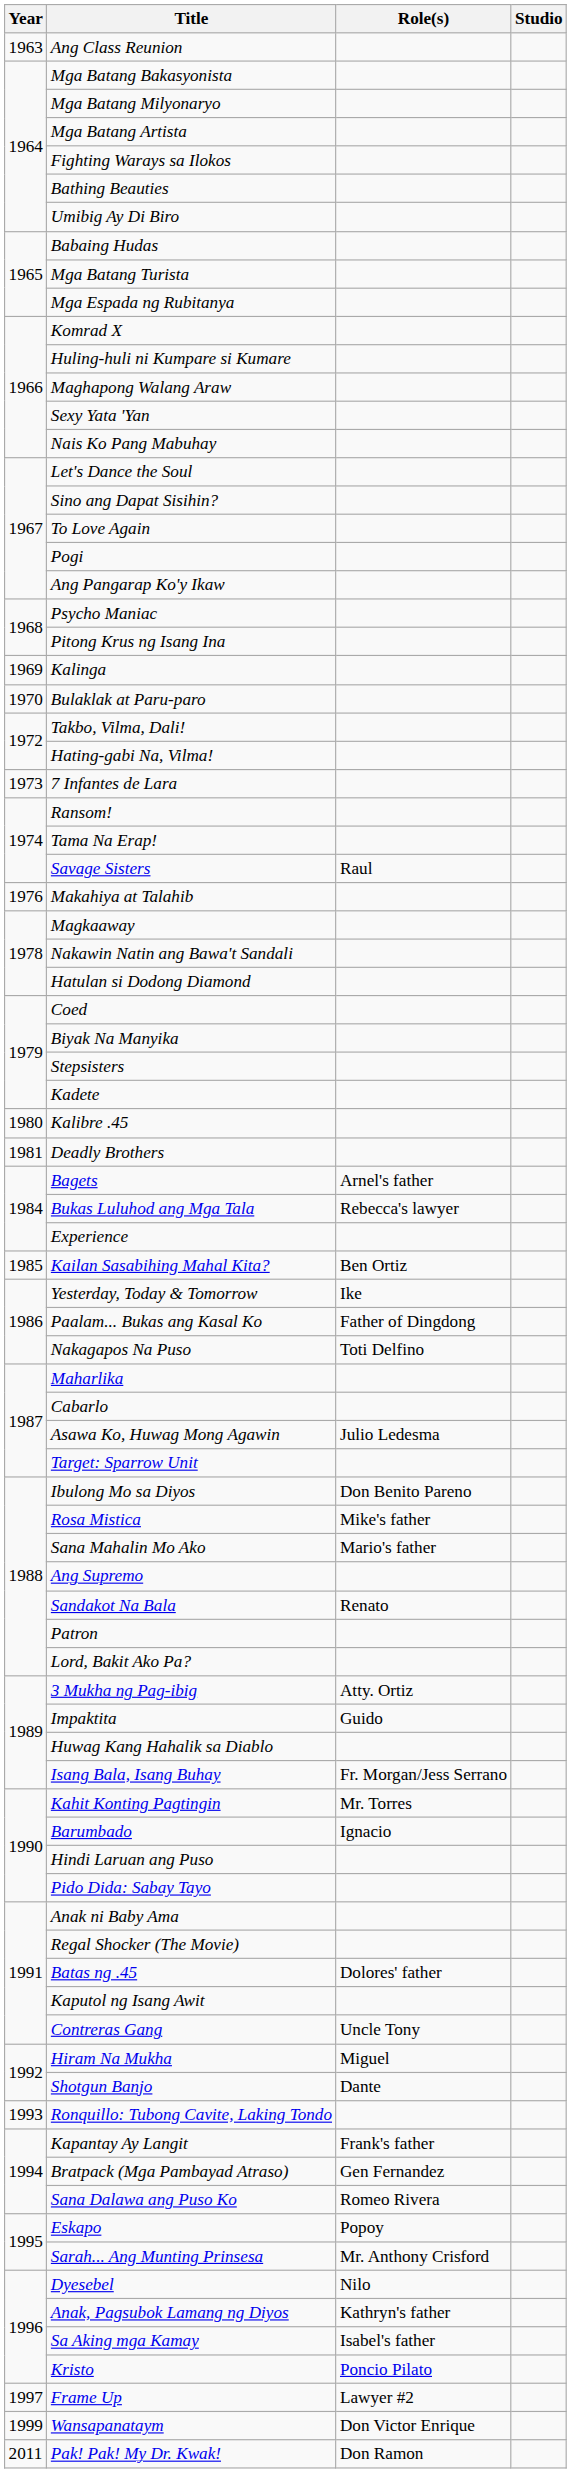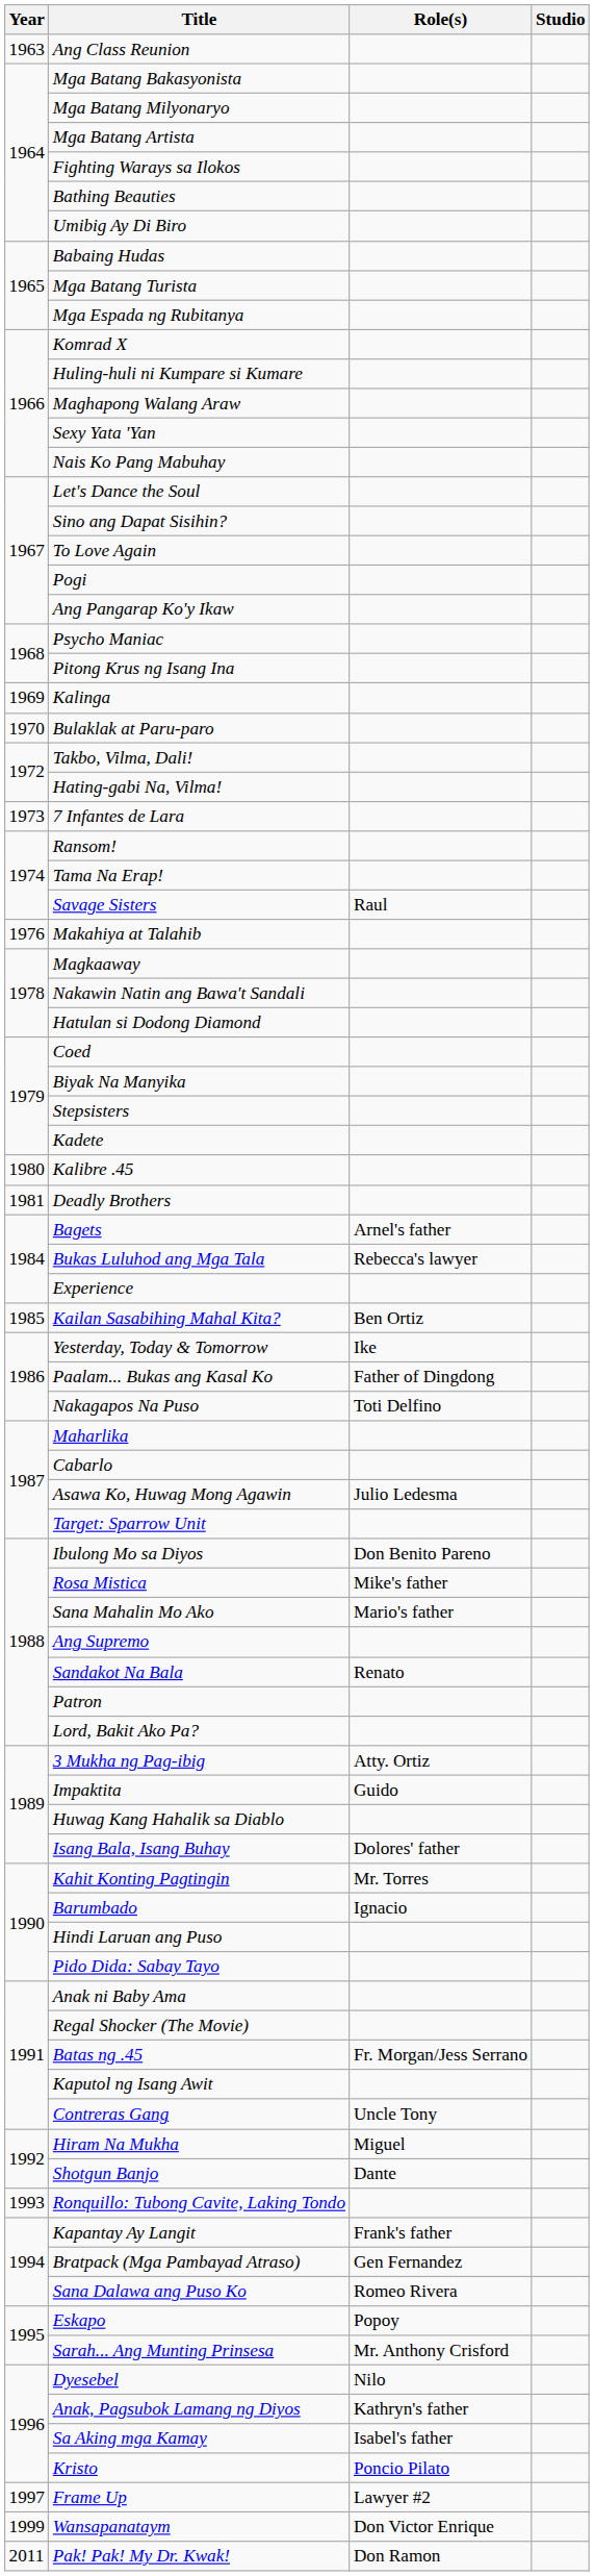Isang Bala, Isang Buhay | Role(s): Fr. Morgan/Jess Serrano -> Dolores' father
Batas ng .45 | Role(s): Dolores' father -> Fr. Morgan/Jess Serrano
